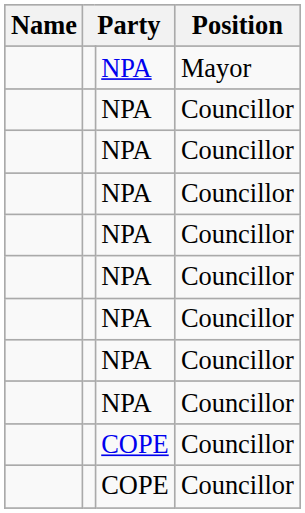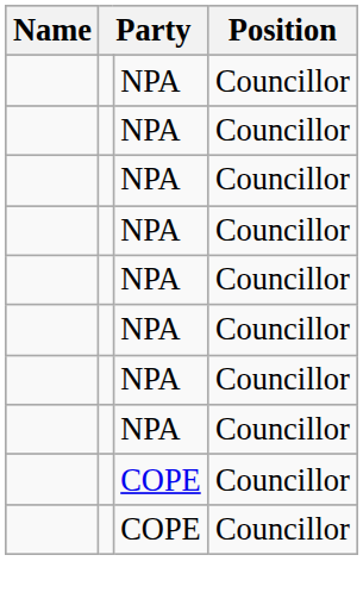- row: NPA | Mayor
